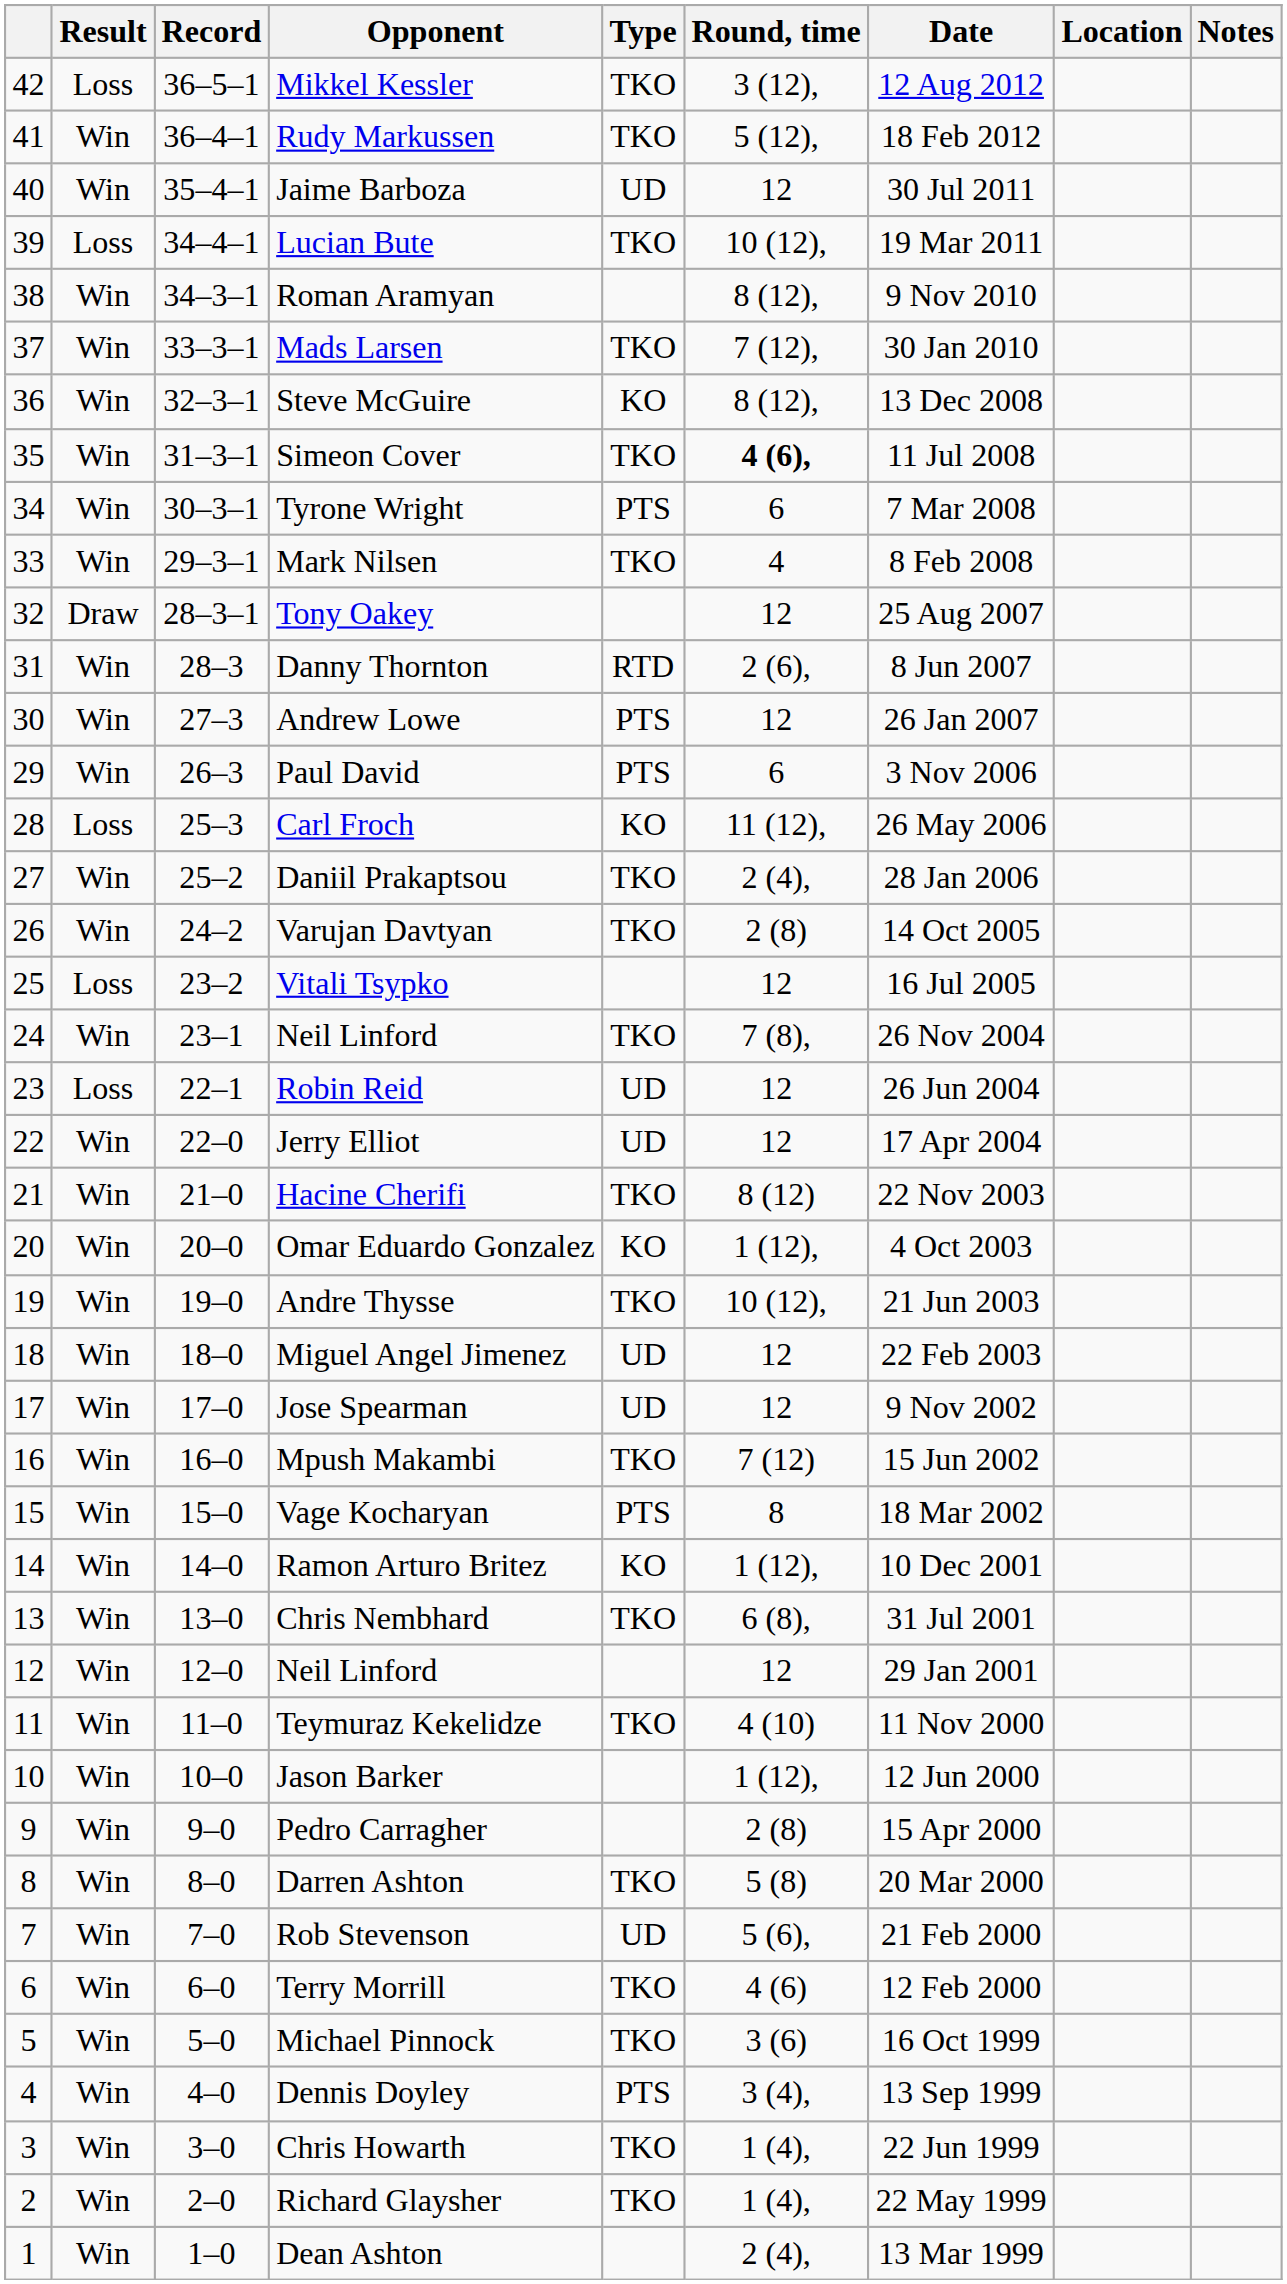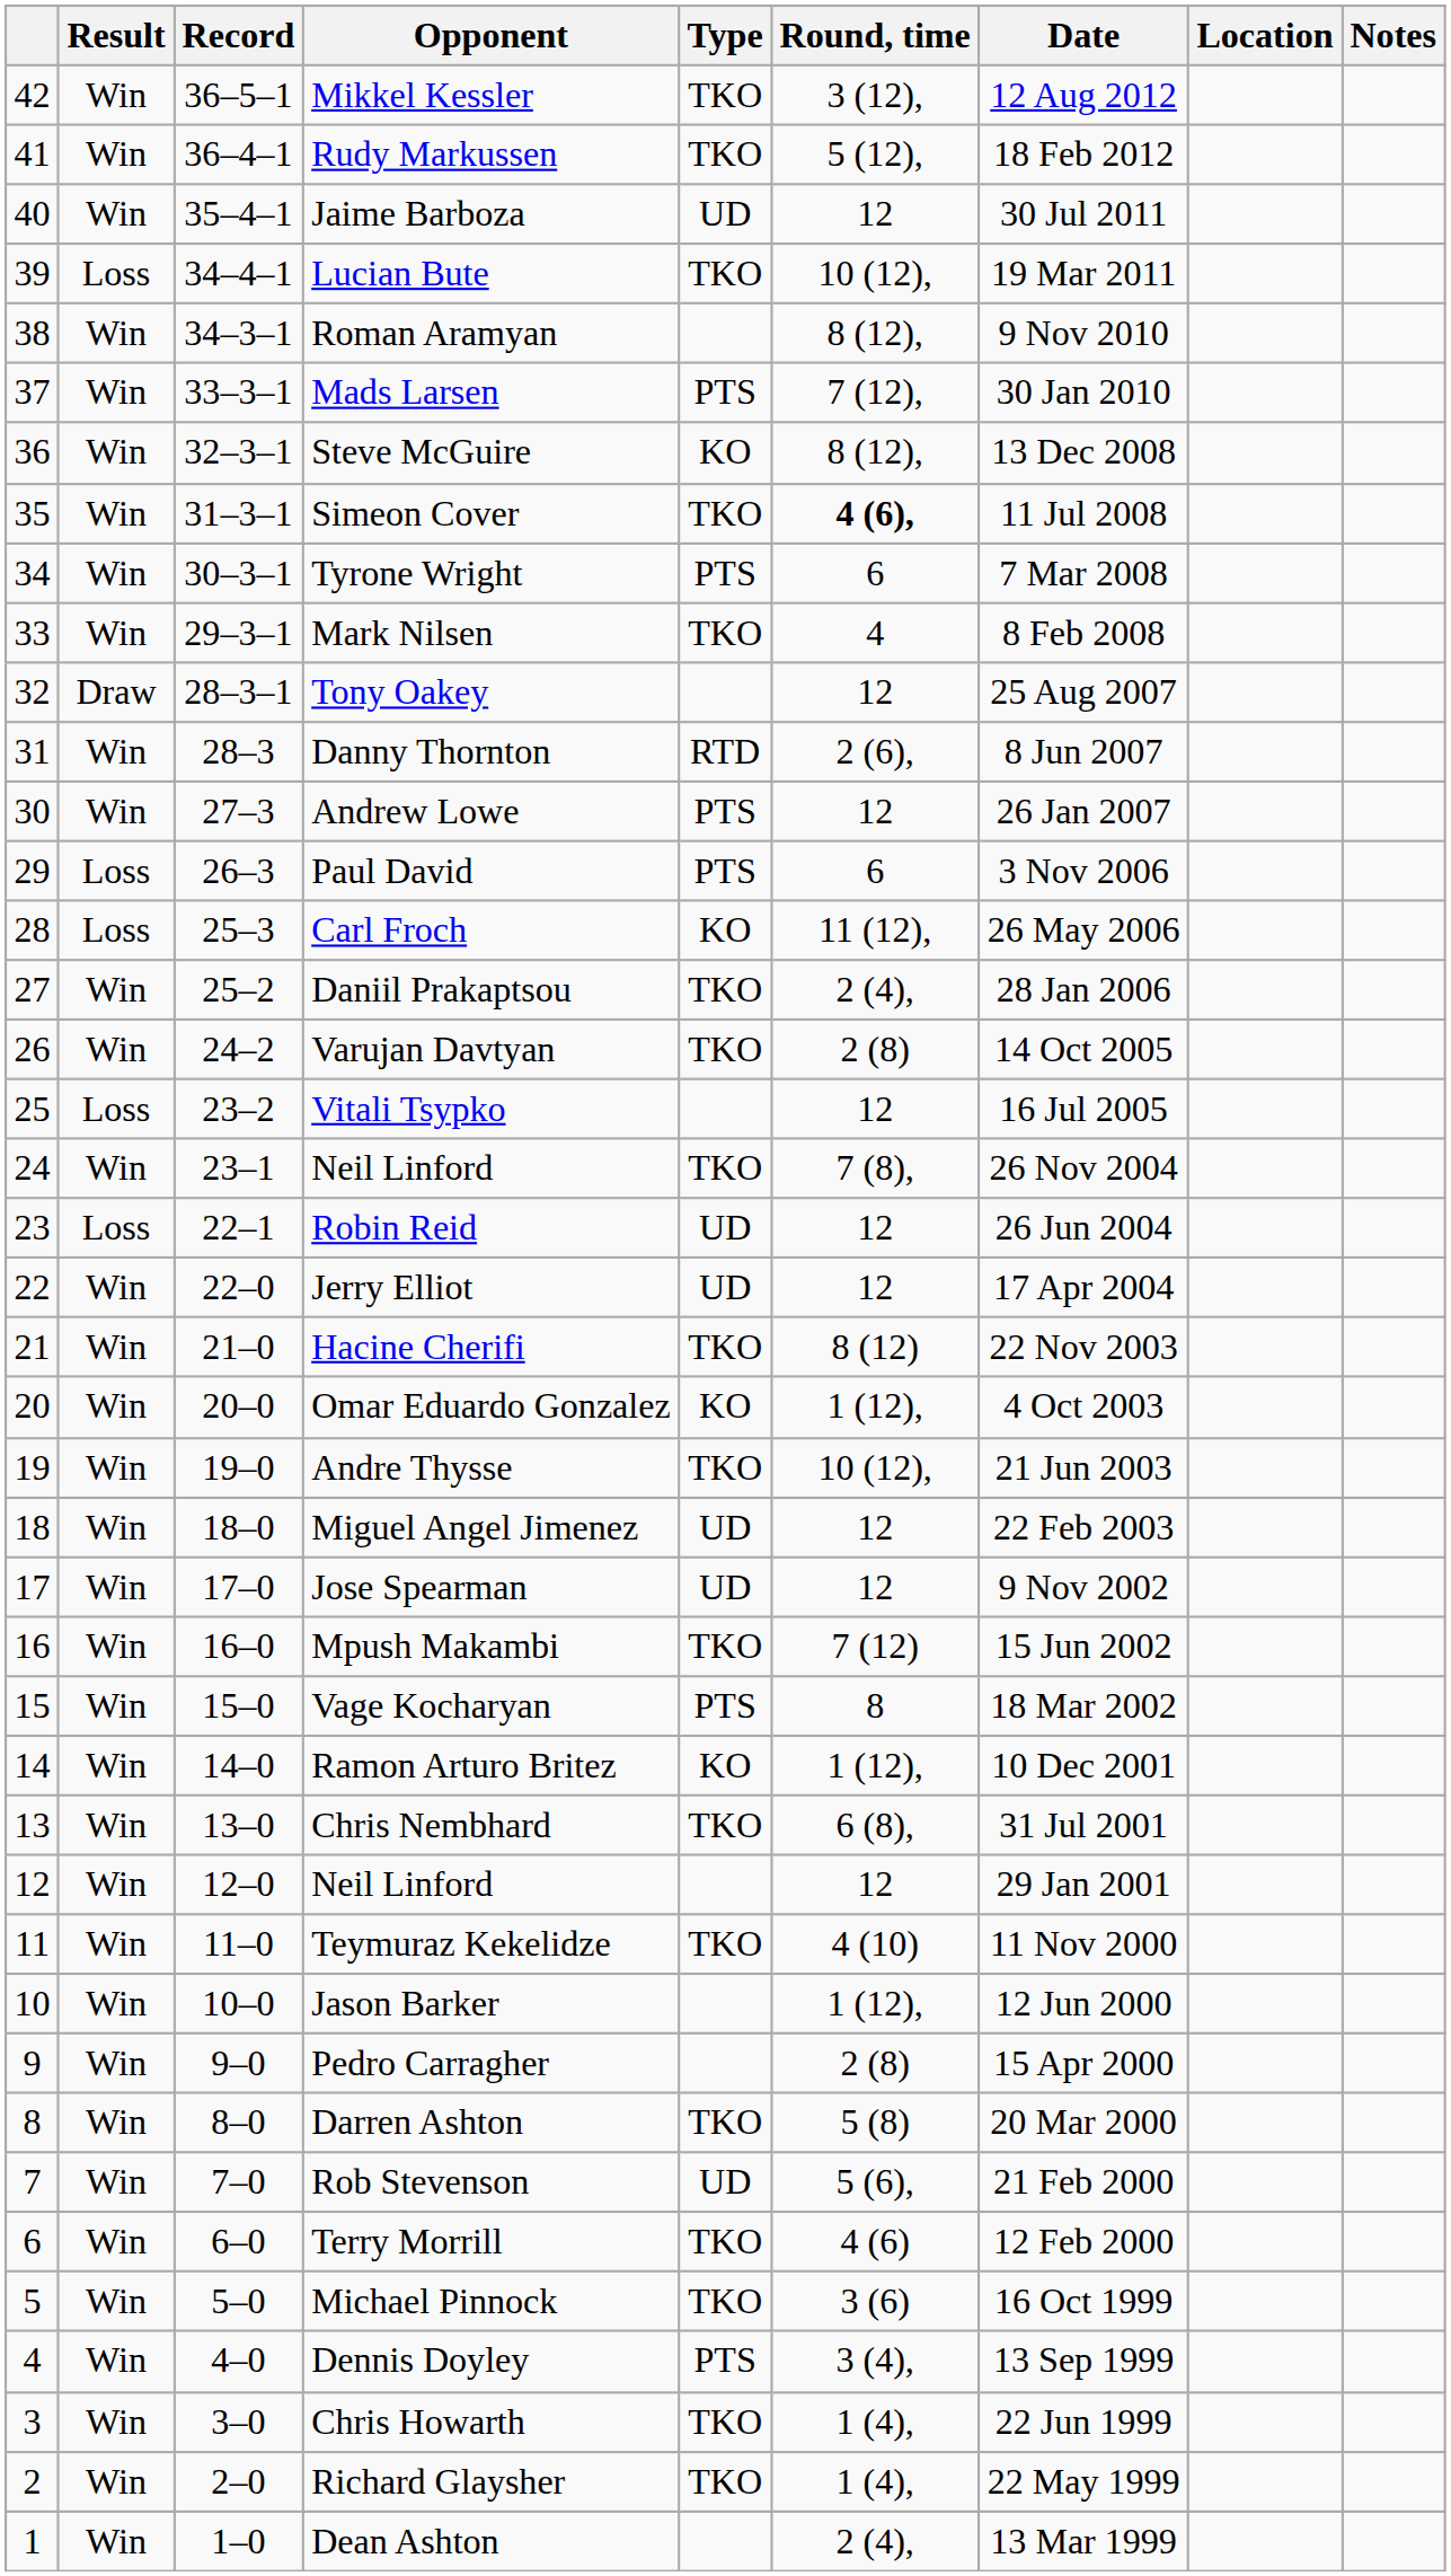Mikkel Kessler | Result: Loss -> Win
Mads Larsen | Type: TKO -> PTS
Paul David | Result: Win -> Loss
